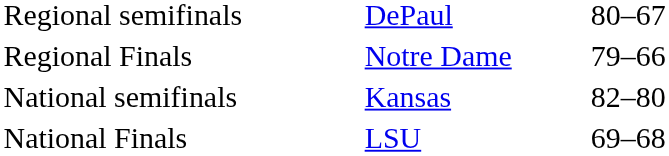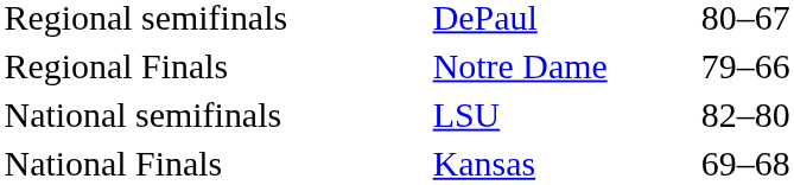National semifinals | column 2: Kansas -> LSU
National Finals | column 2: LSU -> Kansas
